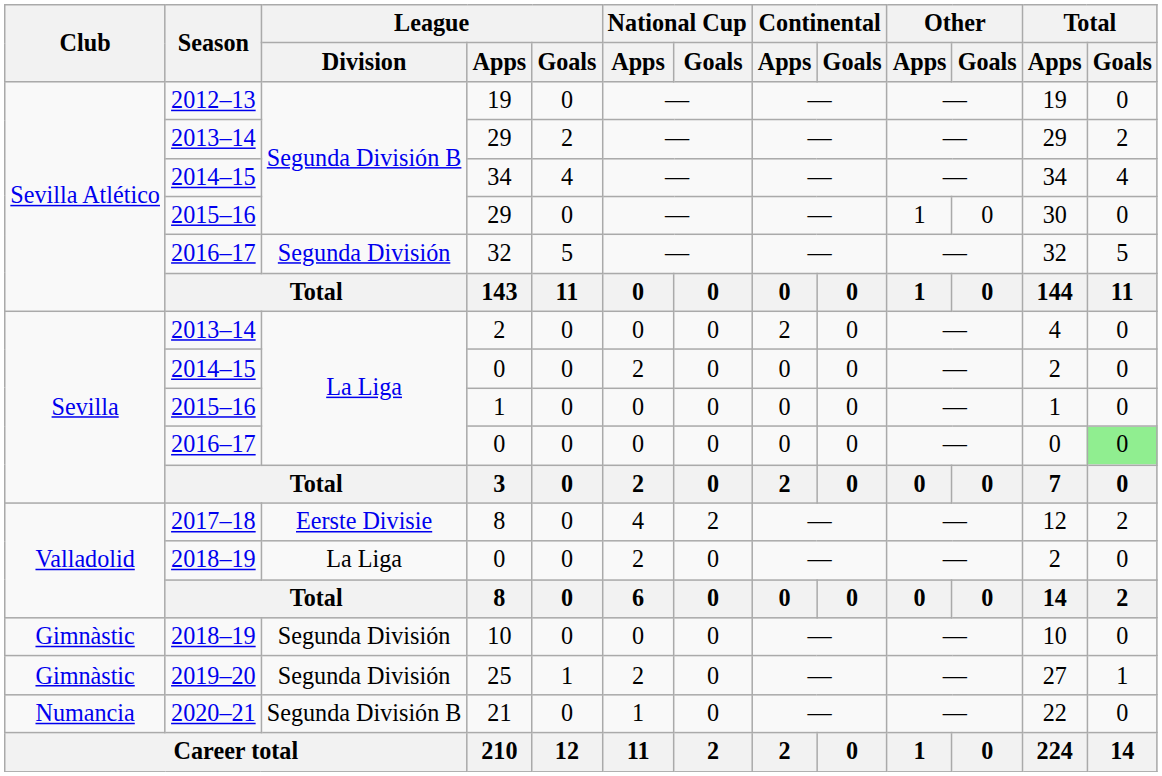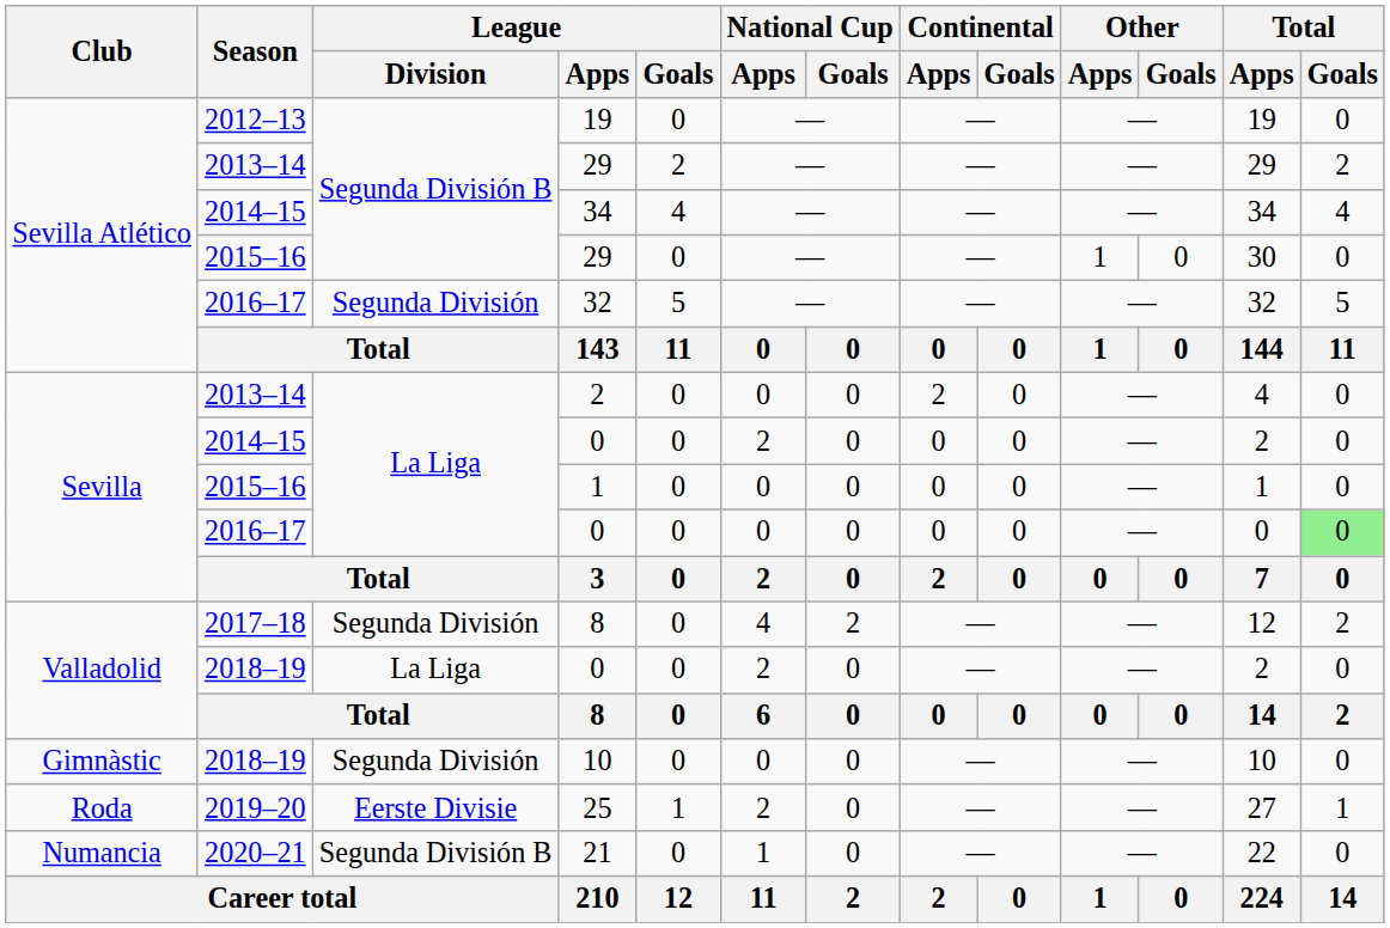2017–18 / 8 | League / Division: Eerste Divisie -> Segunda División
25 | Club: Gimnàstic -> Roda
25 | League / Division: Segunda División -> Eerste Divisie
